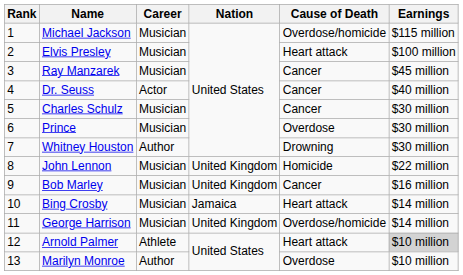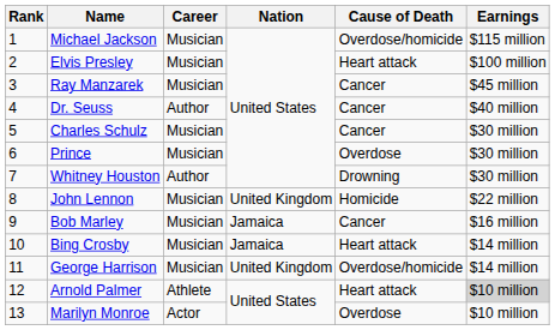Dr. Seuss | Career: Actor -> Author
Bob Marley | Nation: United Kingdom -> Jamaica
Marilyn Monroe | Career: Author -> Actor
